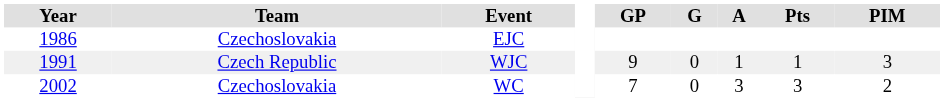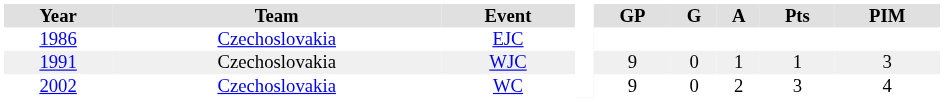WJC | Team: Czech Republic -> Czechoslovakia
WC | GP: 7 -> 9
WC | A: 3 -> 2
WC | PIM: 2 -> 4
